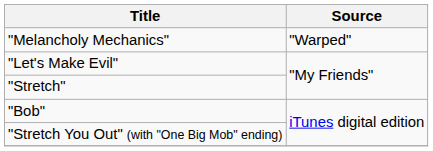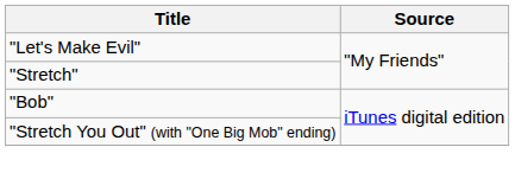- row: "Melancholy Mechanics" | "Warped"
